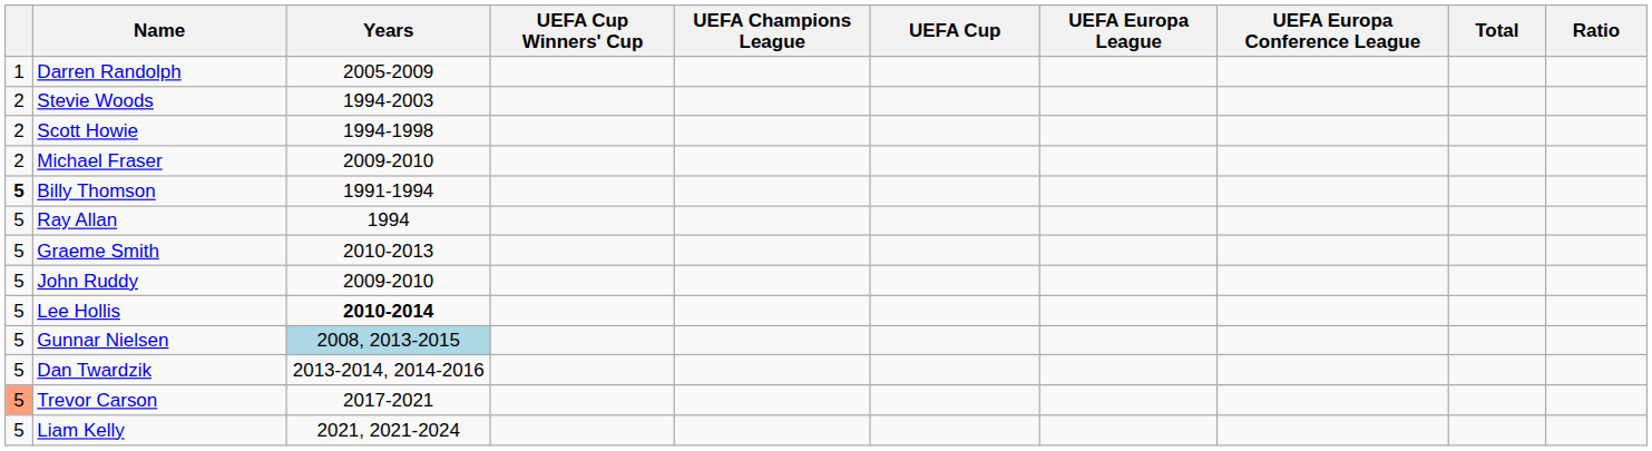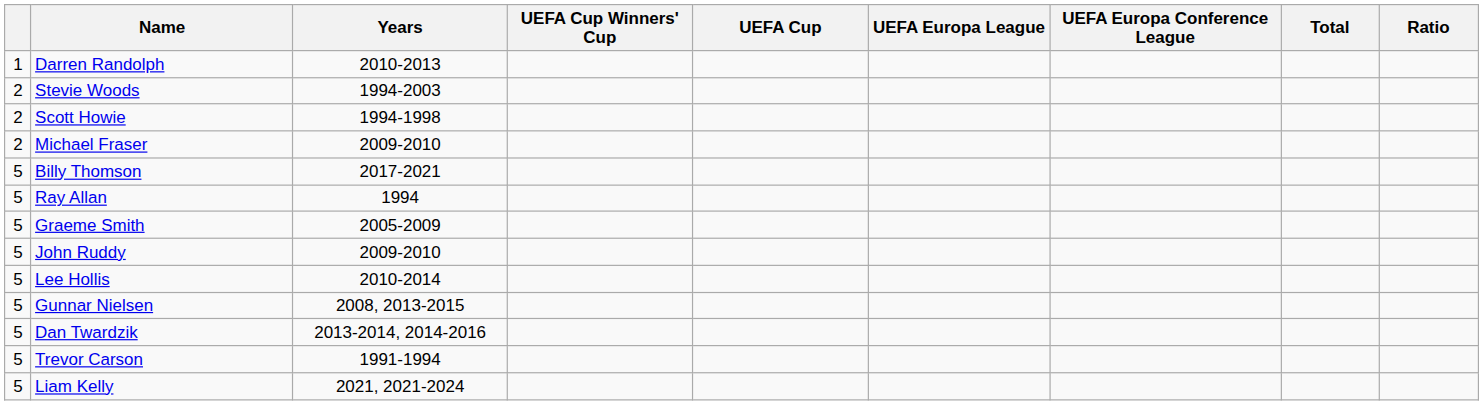- column: UEFA Champions League
Darren Randolph | Years: 2005-2009 -> 2010-2013
Billy Thomson | column 1: bold -> normal
Billy Thomson | Years: 1991-1994 -> 2017-2021
Graeme Smith | Years: 2010-2013 -> 2005-2009
Lee Hollis | Years: bold -> normal
Gunnar Nielsen | Years: lightblue background -> no background
Trevor Carson | column 1: lightsalmon background -> no background
Trevor Carson | Years: 2017-2021 -> 1991-1994
